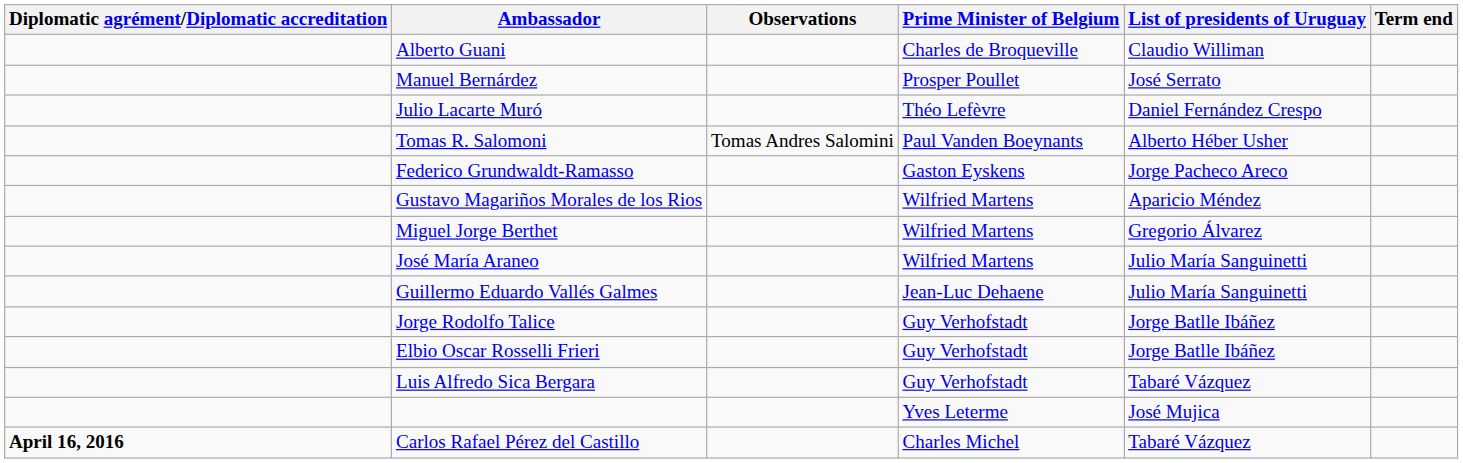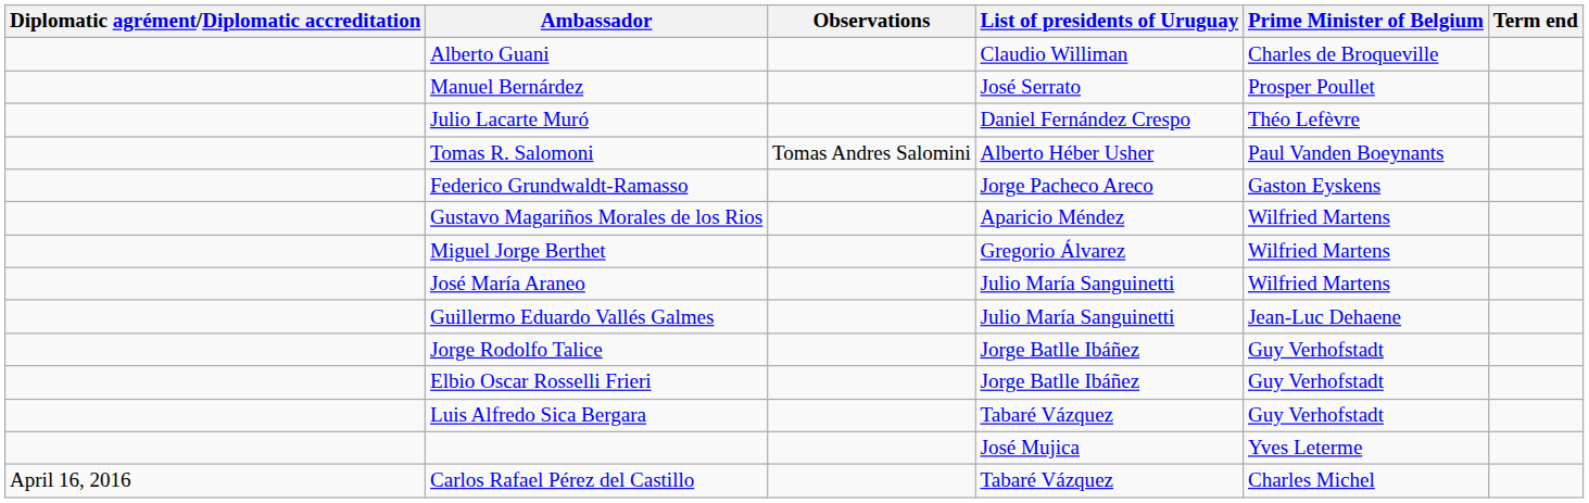columns swapped: List of presidents of Uruguay <-> Prime Minister of Belgium
Carlos Rafael Pérez del Castillo | Diplomatic agrément/Diplomatic accreditation: bold -> normal
